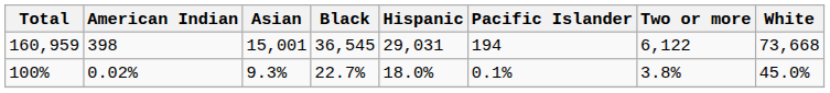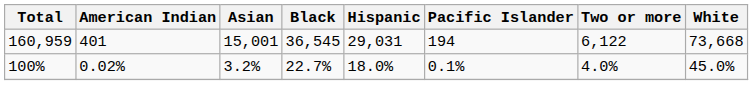160,959 | American Indian: 398 -> 401
100% | Asian: 9.3% -> 3.2%
100% | Two or more: 3.8% -> 4.0%
